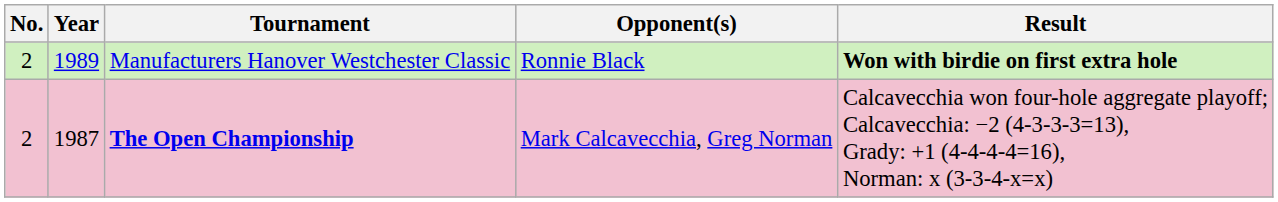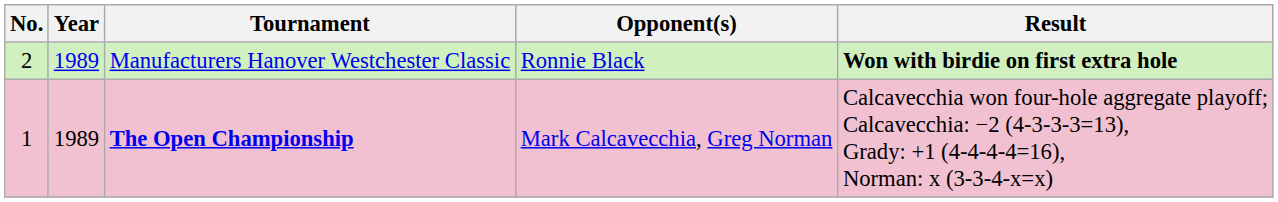The Open Championship | No.: 2 -> 1
The Open Championship | Year: 1987 -> 1989
